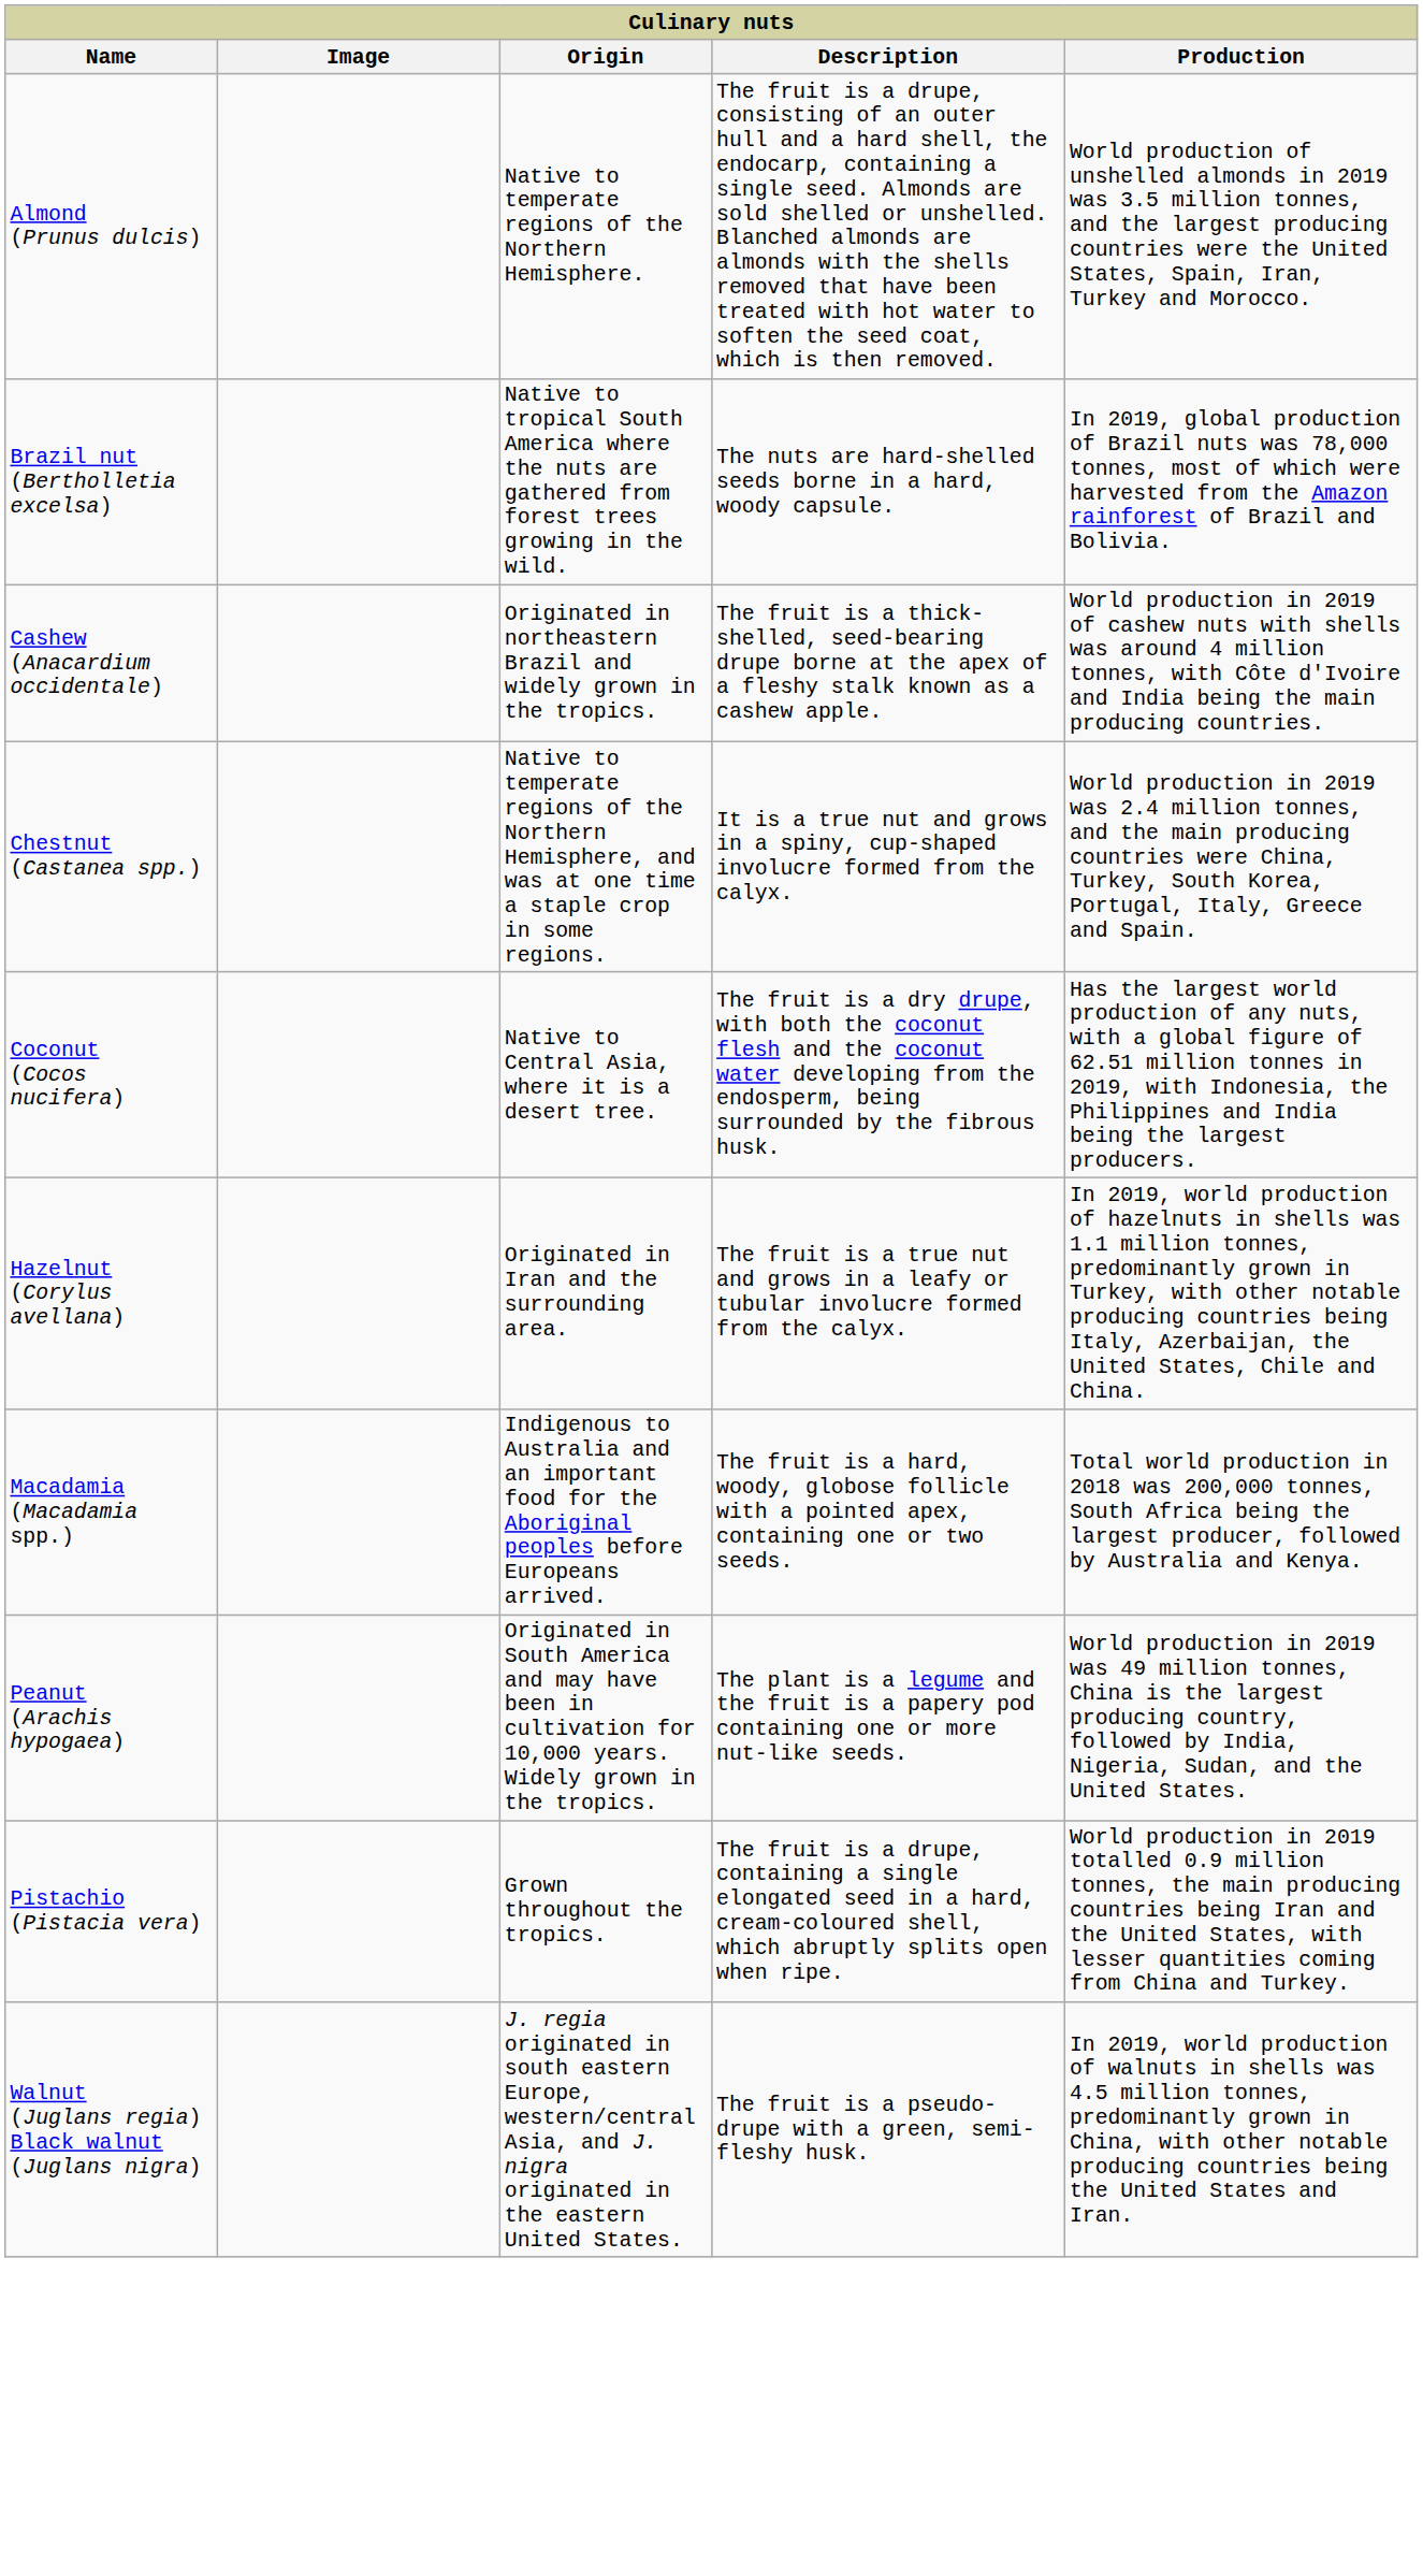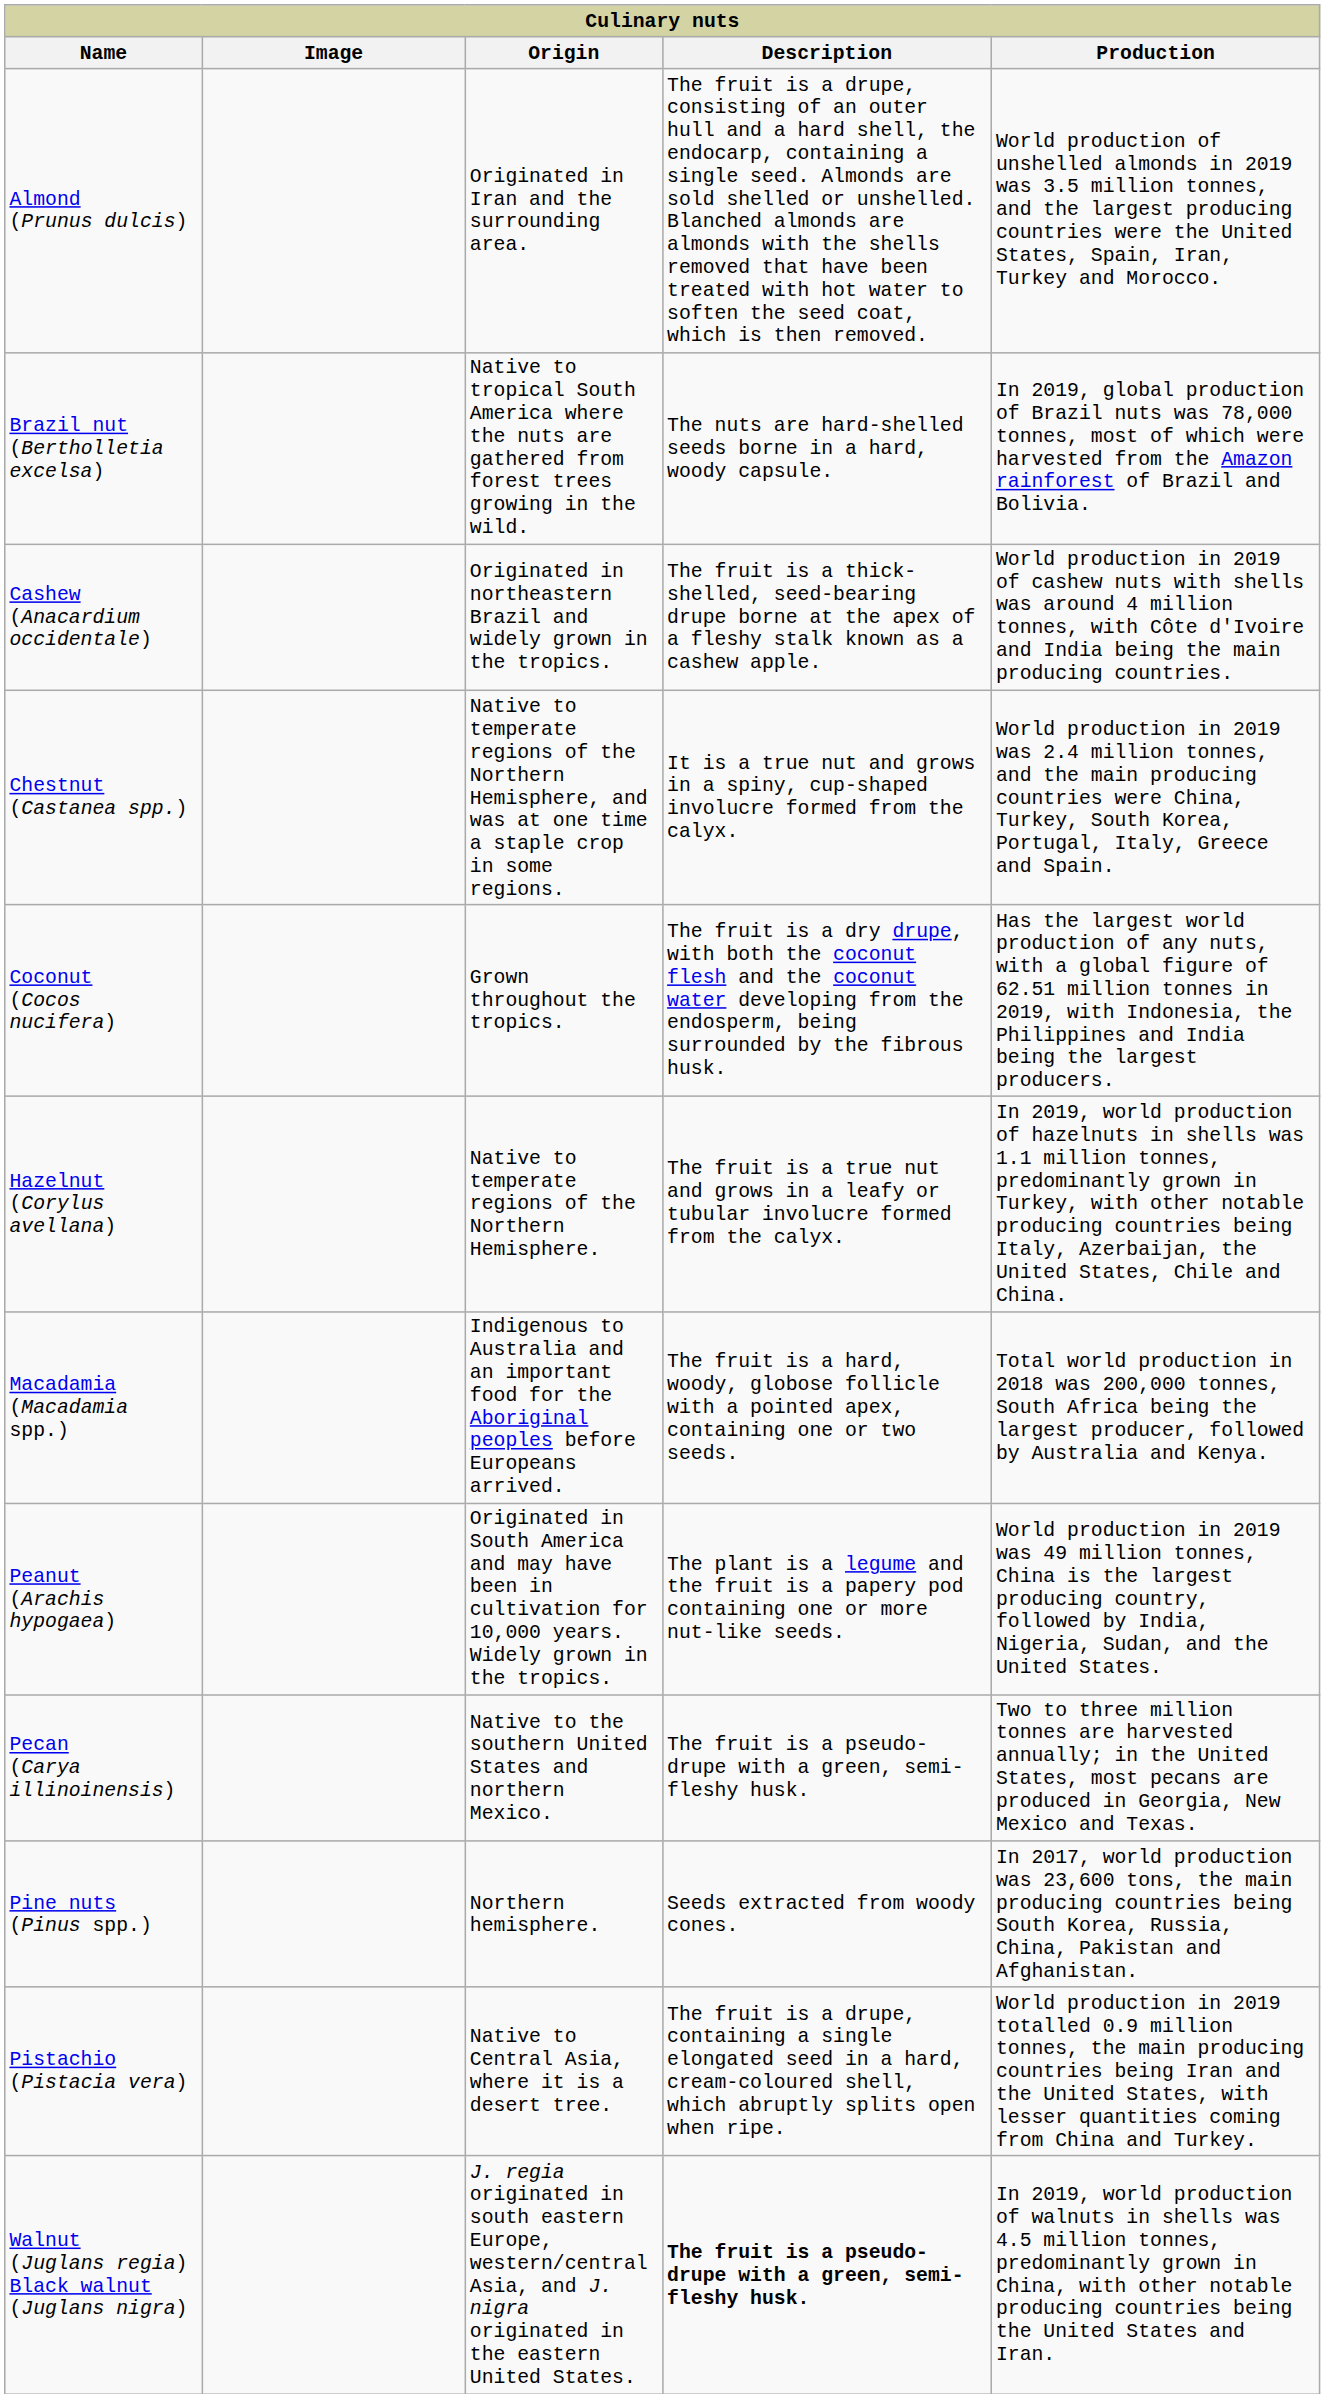Almond (Prunus dulcis) | Origin: Native to temperate regions of the Northern Hemisphere. -> Originated in Iran and the surrounding area.
Coconut (Cocos nucifera) | Origin: Native to Central Asia, where it is a desert tree. -> Grown throughout the tropics.
Hazelnut (Corylus avellana) | Origin: Originated in Iran and the surrounding area. -> Native to temperate regions of the Northern Hemisphere.
+ row: Pecan (Carya illinoinensis) | Native to the southern United States and northern Mexico. | The fruit is a pseudo-drupe with a green, semi-fleshy husk. | Two to three million tonnes are harvested annually; in the United States, most pecans are produced in Georgia, New Mexico and Texas.
+ row: Pine nuts (Pinus spp.) | Northern hemisphere. | Seeds extracted from woody cones. | In 2017, world production was 23,600 tons, the main producing countries being South Korea, Russia, China, Pakistan and Afghanistan.
Pistachio (Pistacia vera) | Origin: Grown throughout the tropics. -> Native to Central Asia, where it is a desert tree.
Walnut (Juglans regia) Black walnut (Juglans nigra) | Description: normal -> bold
